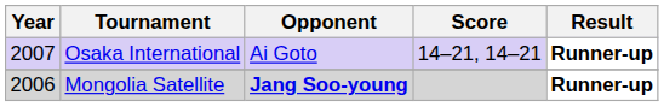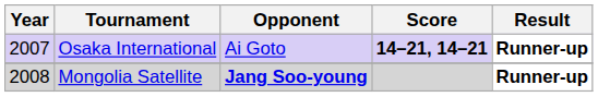Osaka International | Score: normal -> bold
Mongolia Satellite | Year: 2006 -> 2008
